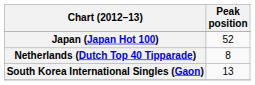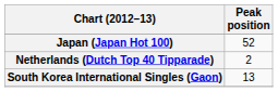Netherlands (Dutch Top 40 Tipparade) | Peak position: 8 -> 2
